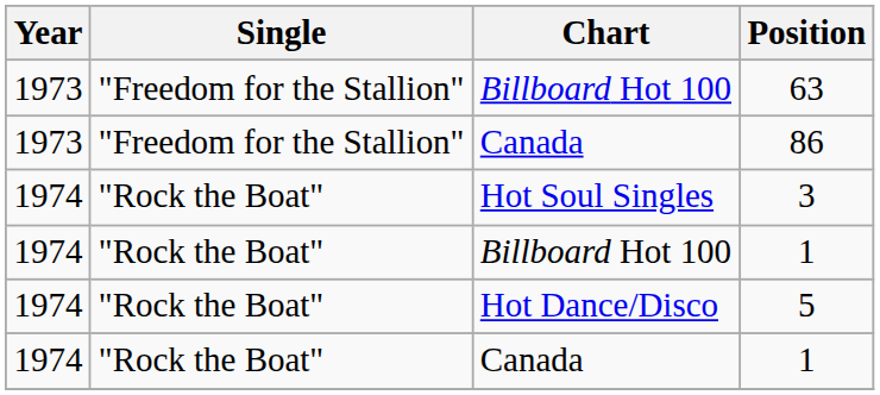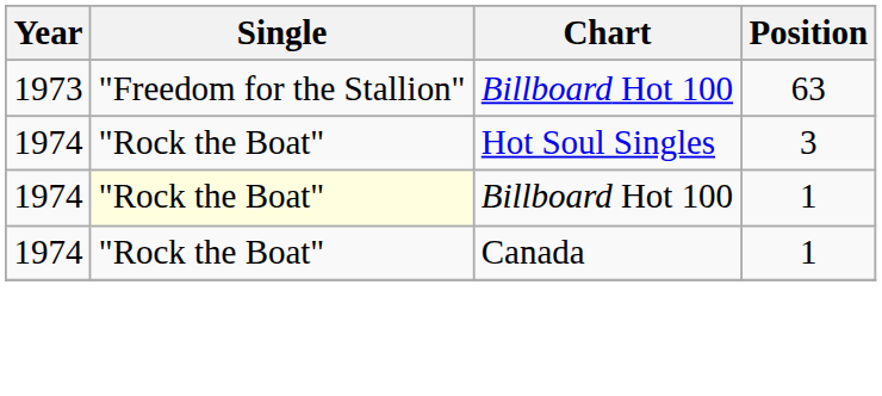- row: 1973 | "Freedom for the Stallion" | Canada | 86
Billboard Hot 100 / 1 | Single: no background -> lightyellow background
- row: 1974 | "Rock the Boat" | Hot Dance/Disco | 5
